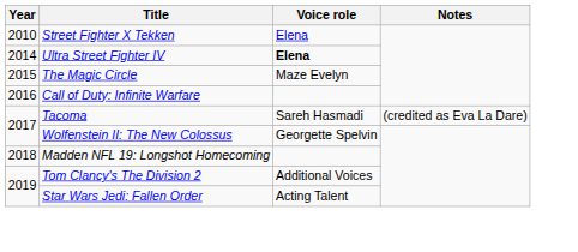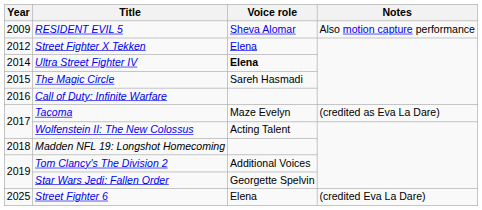+ row: 2009 | RESIDENT EVIL 5 | Sheva Alomar | Also motion capture performance
Street Fighter X Tekken | Year: 2010 -> 2012
The Magic Circle | Voice role: Maze Evelyn -> Sareh Hasmadi
Tacoma | Voice role: Sareh Hasmadi -> Maze Evelyn
Wolfenstein II: The New Colossus | Voice role: Georgette Spelvin -> Acting Talent
Star Wars Jedi: Fallen Order | Voice role: Acting Talent -> Georgette Spelvin
+ row: 2025 | Street Fighter 6 | Elena | (credited Eva La Dare)
